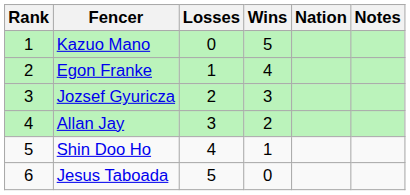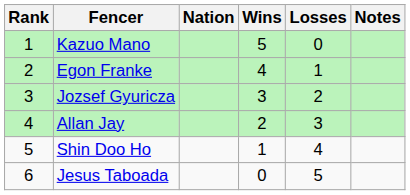columns swapped: Nation <-> Losses
